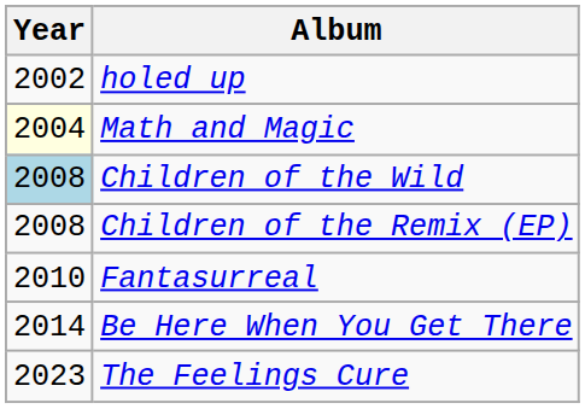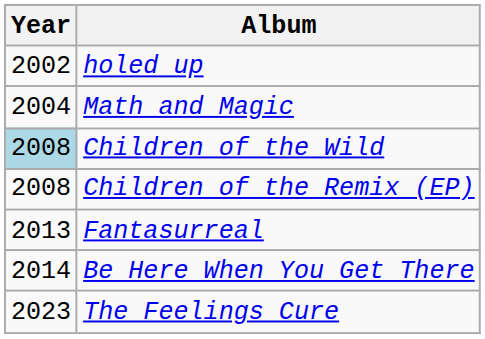Math and Magic | Year: lightyellow background -> no background
Fantasurreal | Year: 2010 -> 2013
